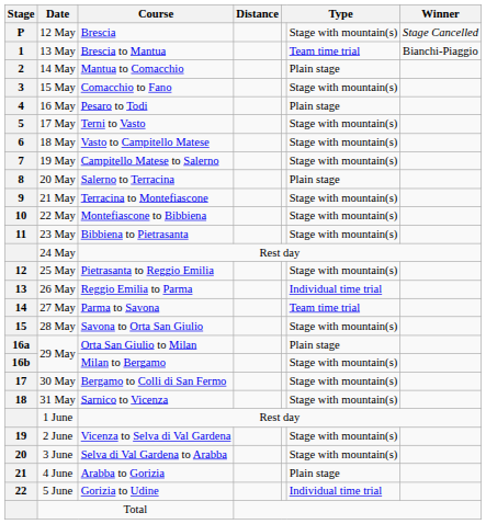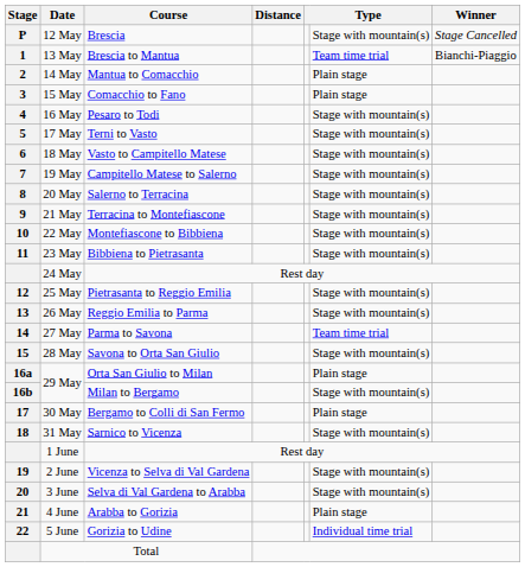15 May | column 6: Stage with mountain(s) -> Plain stage
16 May | column 6: Plain stage -> Stage with mountain(s)
20 May | column 6: Plain stage -> Stage with mountain(s)
26 May | column 6: Individual time trial -> Stage with mountain(s)
30 May | column 6: Stage with mountain(s) -> Plain stage
